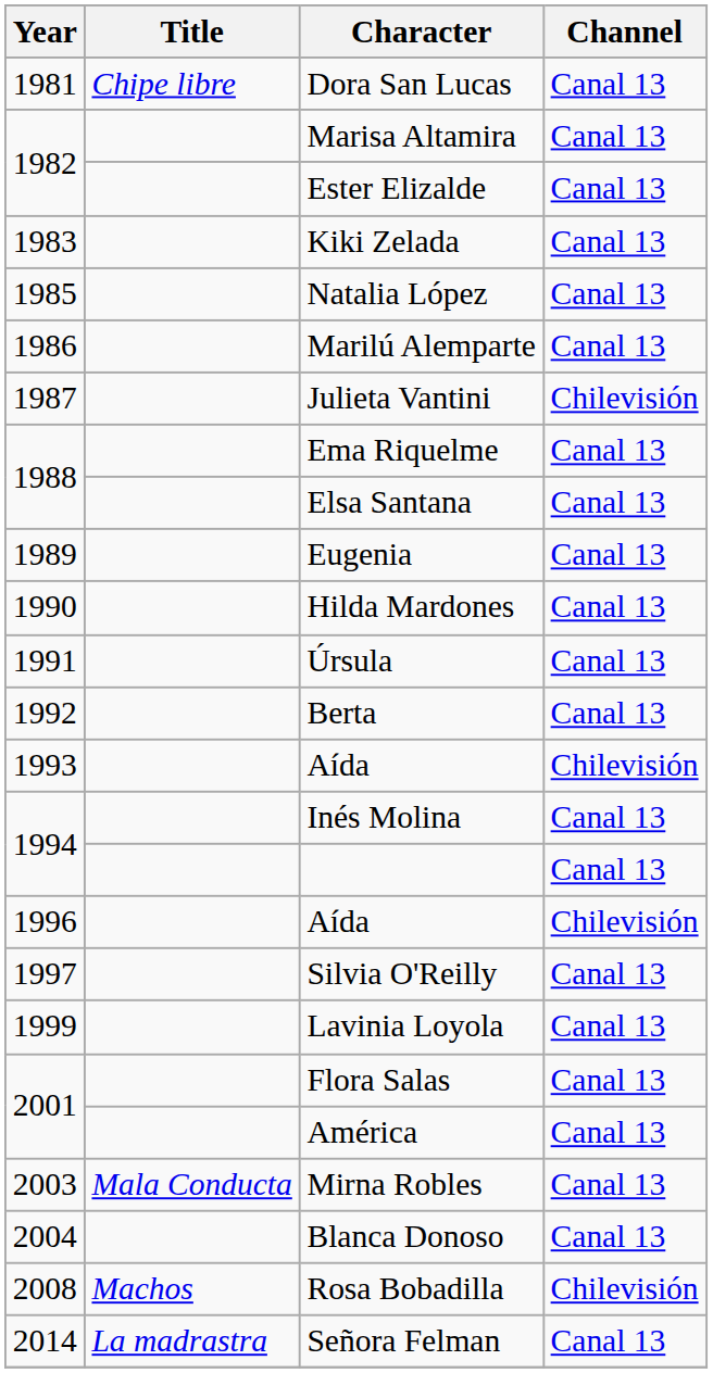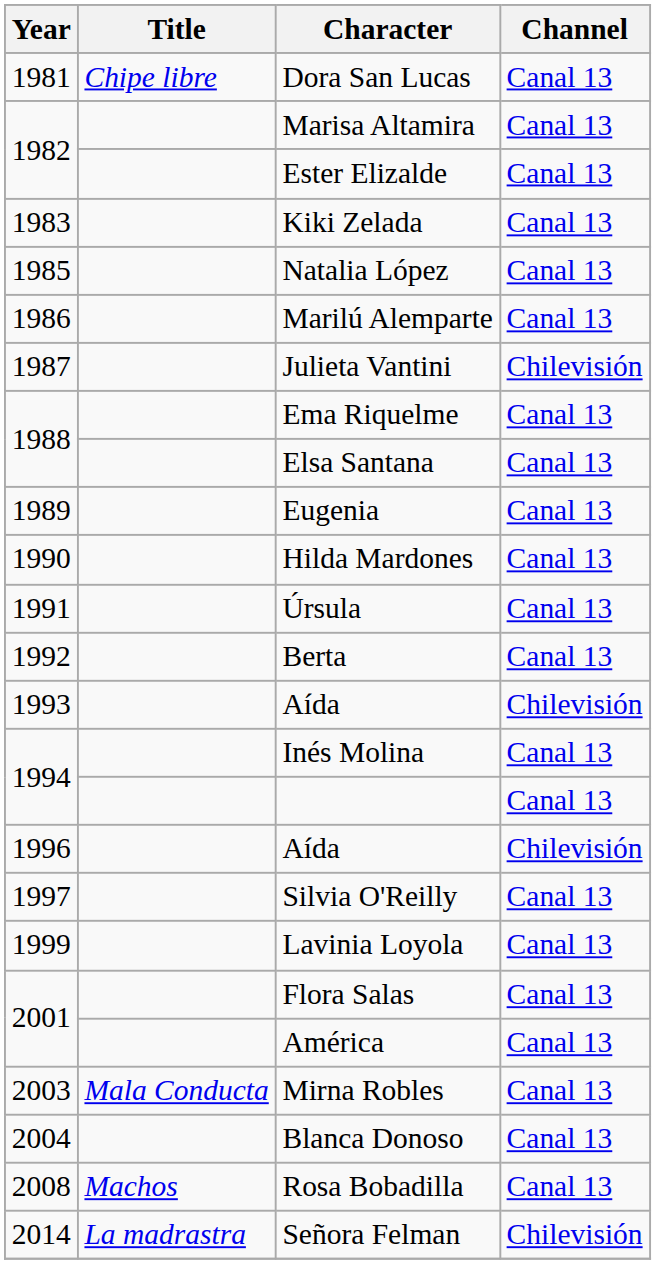Rosa Bobadilla | Channel: Chilevisión -> Canal 13
Señora Felman | Channel: Canal 13 -> Chilevisión
